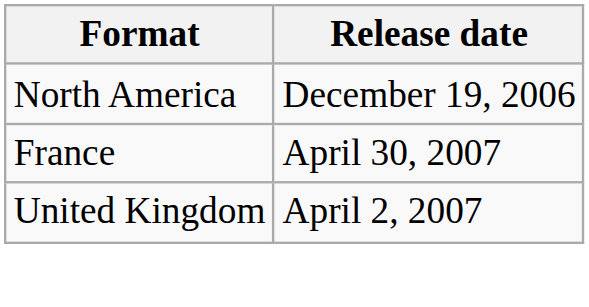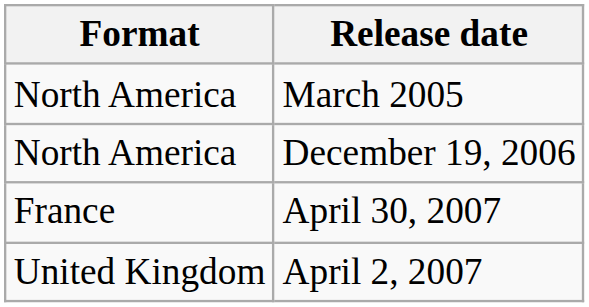+ row: North America | March 2005
